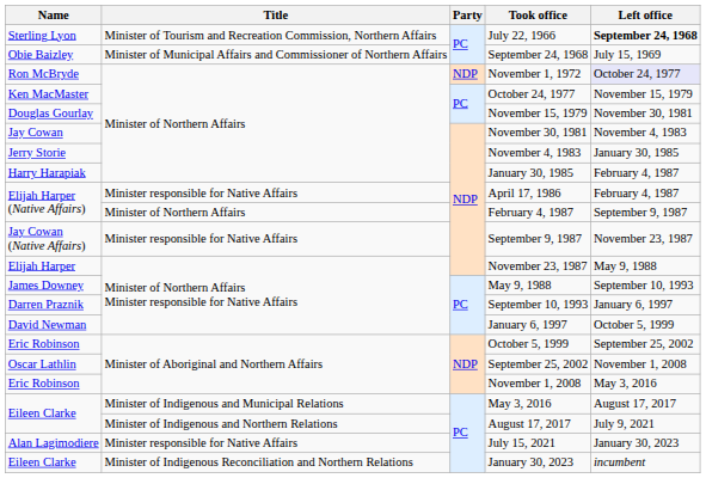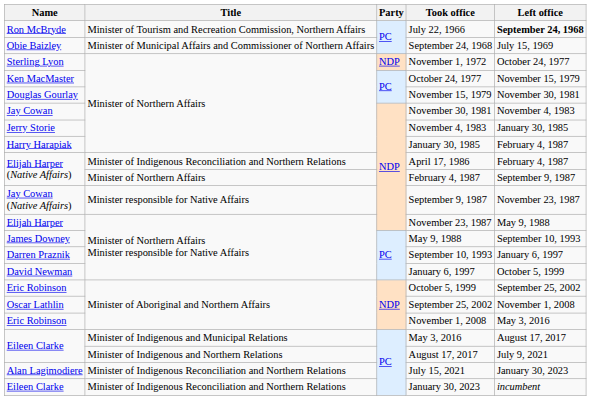July 22, 1966 | Name: Sterling Lyon -> Ron McBryde
November 1, 1972 | Name: Ron McBryde -> Sterling Lyon
November 1, 1972 | Left office: lavender background -> no background
April 17, 1986 | Title: Minister responsible for Native Affairs -> Minister of Indigenous Reconciliation and Northern Relations
July 15, 2021 | Title: Minister responsible for Native Affairs -> Minister of Indigenous Reconciliation and Northern Relations
